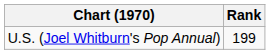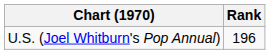U.S. (Joel Whitburn's Pop Annual) | Rank: 199 -> 196
